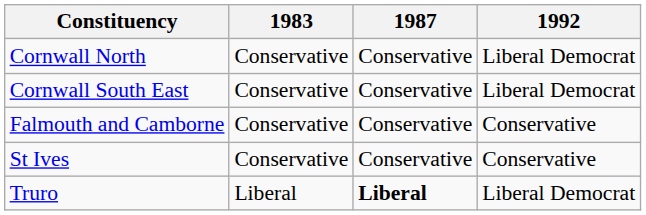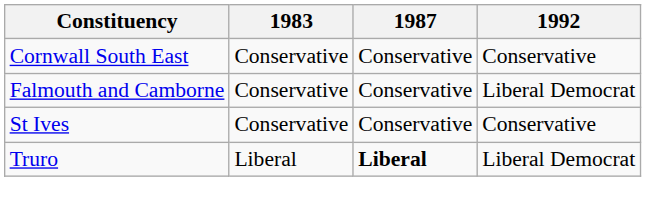- row: Cornwall North | Conservative | Conservative | Liberal Democrat
Cornwall South East | 1992: Liberal Democrat -> Conservative
Falmouth and Camborne | 1992: Conservative -> Liberal Democrat
